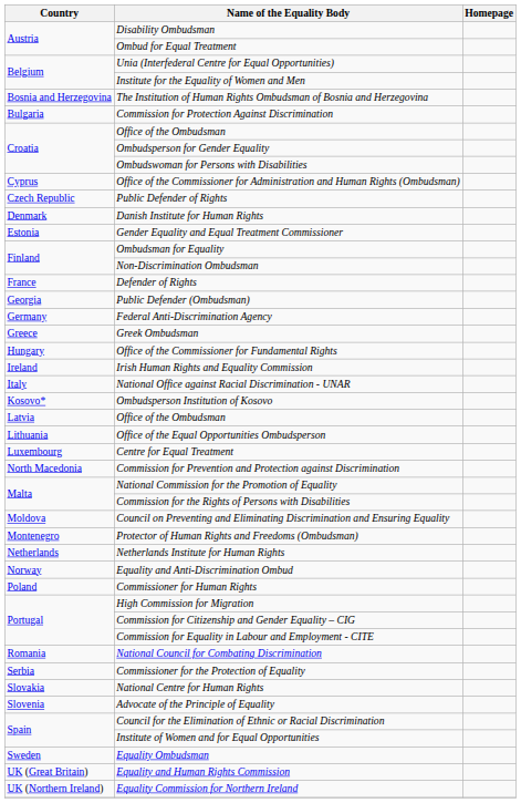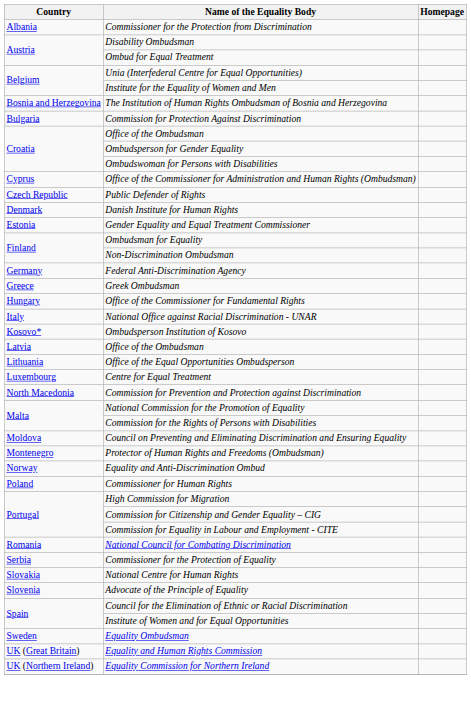+ row: Albania | Commissioner for the Protection from Discrimination
- row: France | Defender of Rights
- row: Georgia | Public Defender (Ombudsman)
- row: Ireland | Irish Human Rights and Equality Commission
- row: Netherlands | Netherlands Institute for Human Rights
